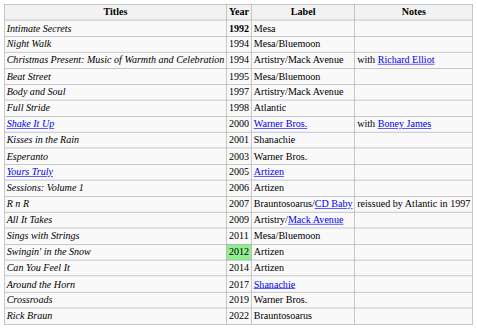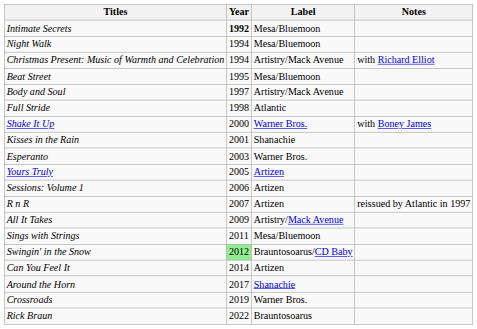Intimate Secrets | Label: Mesa -> Mesa/Bluemoon
R n R | Label: Brauntosoarus/CD Baby -> Artizen
Swingin' in the Snow | Label: Artizen -> Brauntosoarus/CD Baby
